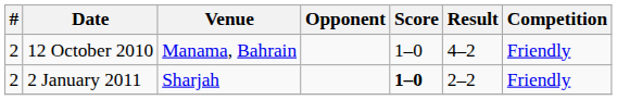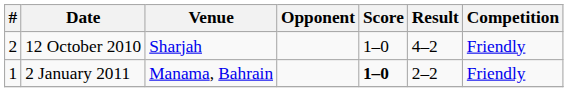12 October 2010 | Venue: Manama, Bahrain -> Sharjah
2 January 2011 | #: 2 -> 1
2 January 2011 | Venue: Sharjah -> Manama, Bahrain
